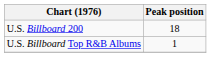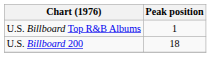rows swapped: U.S. Billboard 200 <-> U.S. Billboard Top R&B Albums
